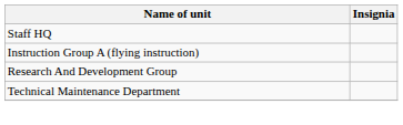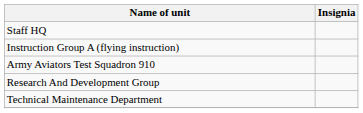+ row: Army Aviators Test Squadron 910
